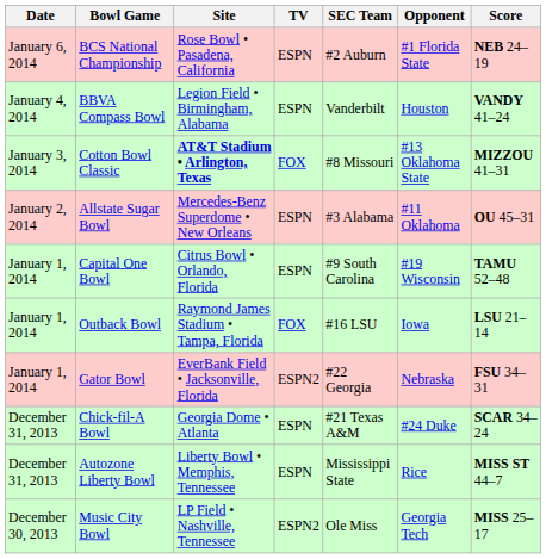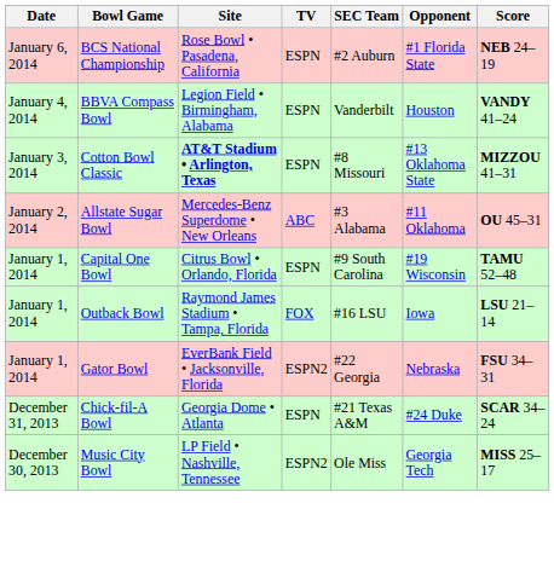Cotton Bowl Classic | TV: FOX -> ESPN
Allstate Sugar Bowl | TV: ESPN -> ABC
- row: December 31, 2013 | Autozone Liberty Bowl | Liberty Bowl • Memphis, Tennessee | ESPN | Mississippi State | Rice | MISS ST 44–7
